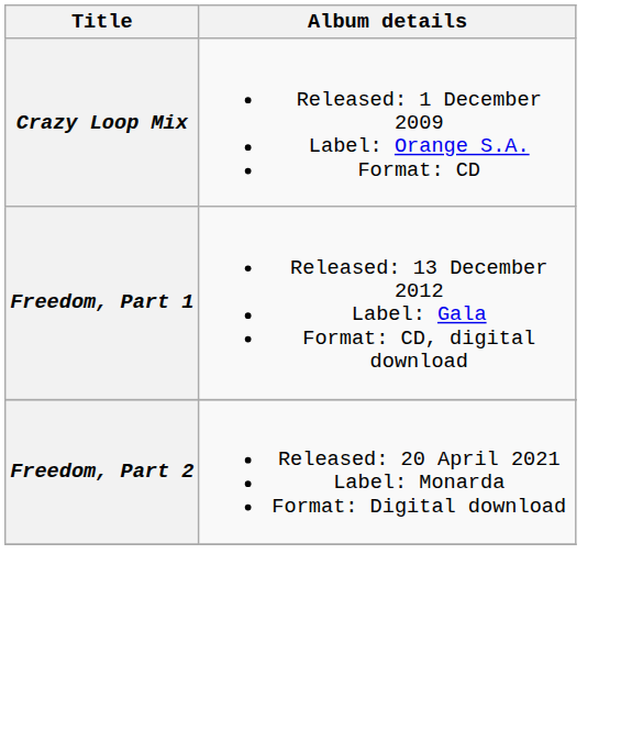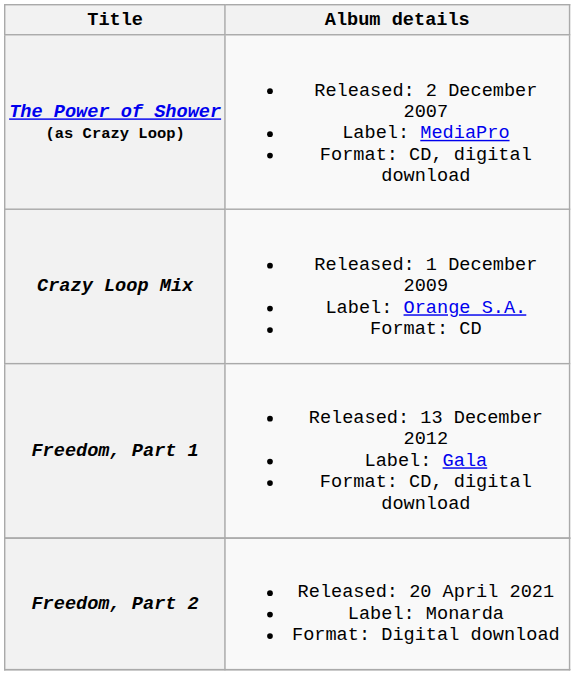+ row: The Power of Shower (as Crazy Loop) | Released: 2 December 2007 Label: MediaPro Format: CD, digital download
